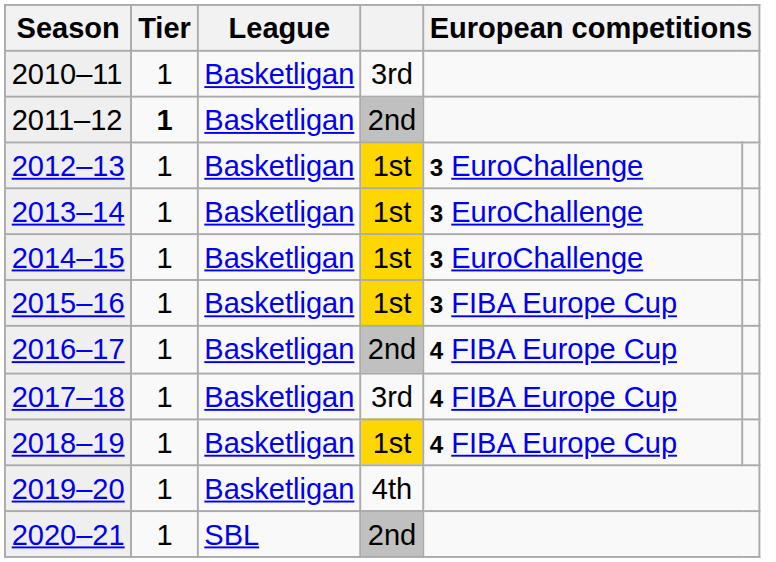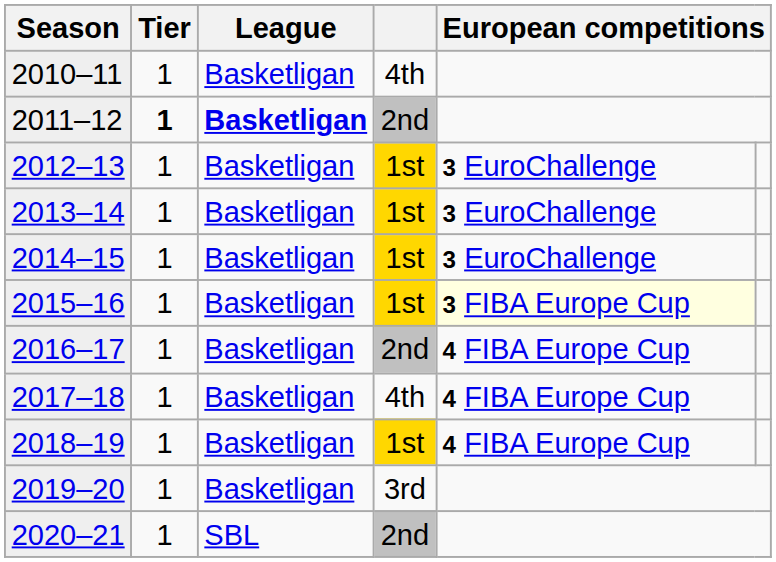2010–11 | column 4: 3rd -> 4th
2011–12 | League: normal -> bold
2015–16 | column 5: no background -> lightyellow background
2017–18 | column 4: 3rd -> 4th
2019–20 | column 4: 4th -> 3rd
